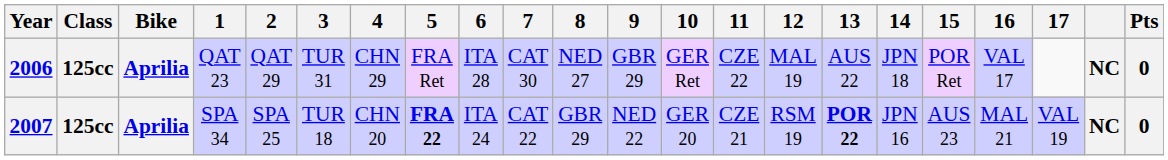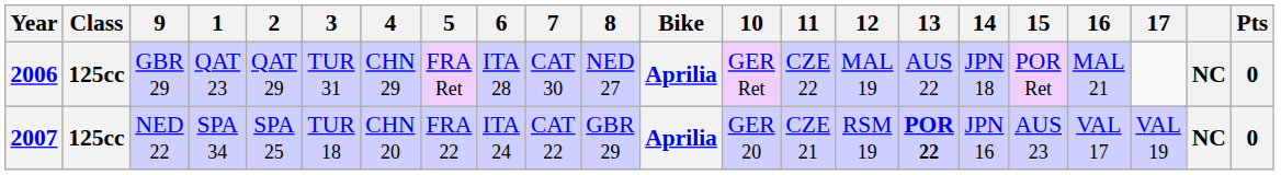columns swapped: Bike <-> 9
2006 | 16: VAL 17 -> MAL 21
2007 | 5: bold -> normal
2007 | 16: MAL 21 -> VAL 17
